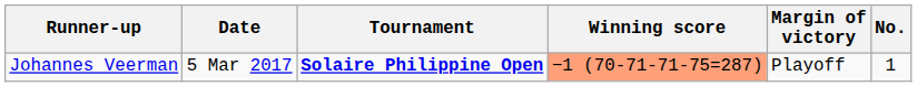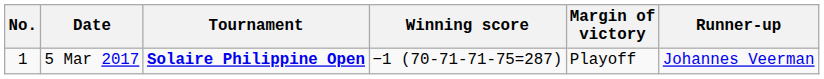columns swapped: No. <-> Runner-up
5 Mar 2017 | Winning score: lightsalmon background -> no background
